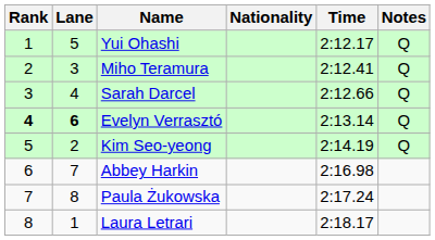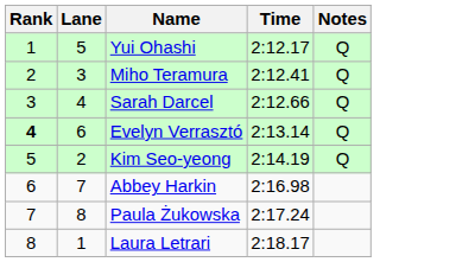- column: Nationality
Evelyn Verrasztó | Lane: bold -> normal
